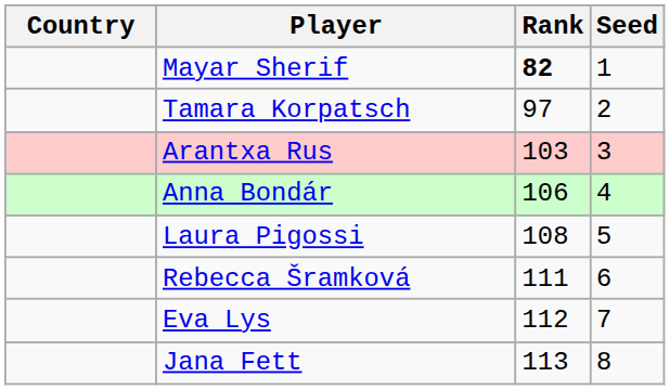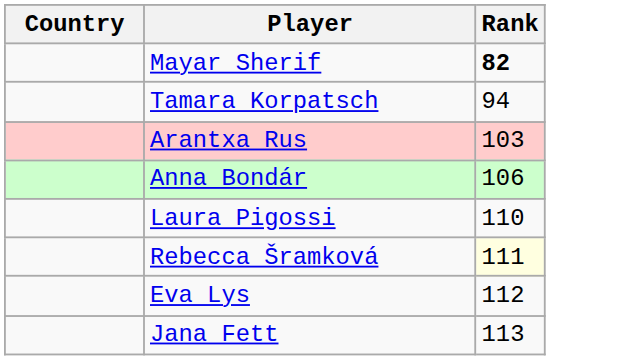- column: Seed | 1 | 2 | 3 | 4 | 5 | 6 | 7 | 8
Tamara Korpatsch | Rank: 97 -> 94
Laura Pigossi | Rank: 108 -> 110
Rebecca Šramková | Rank: no background -> lightyellow background
